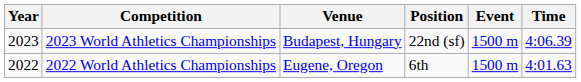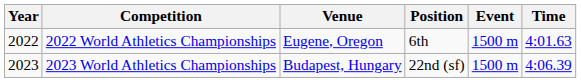rows swapped: 2022 World Athletics Championships <-> 2023 World Athletics Championships
